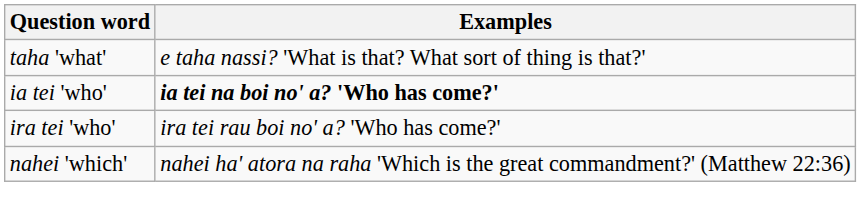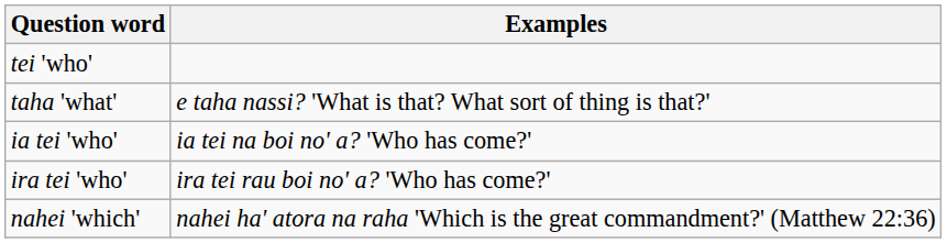+ row: tei 'who'
ia tei 'who' | Examples: bold -> normal
